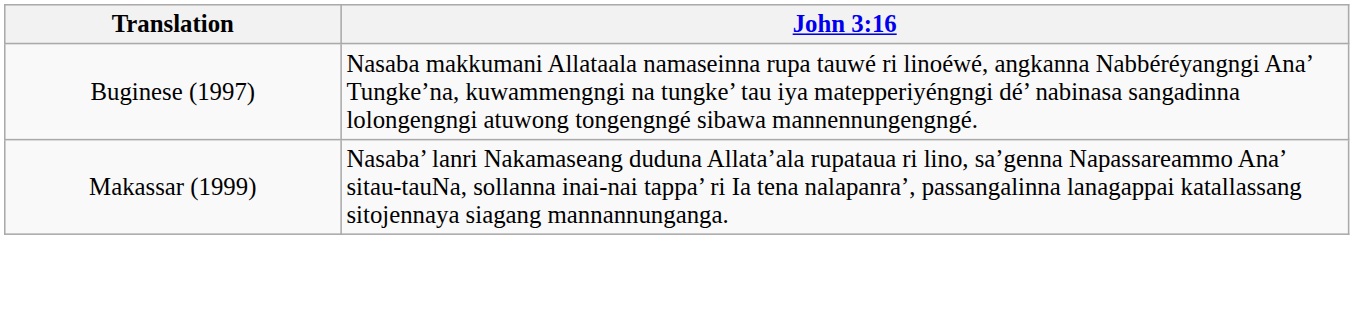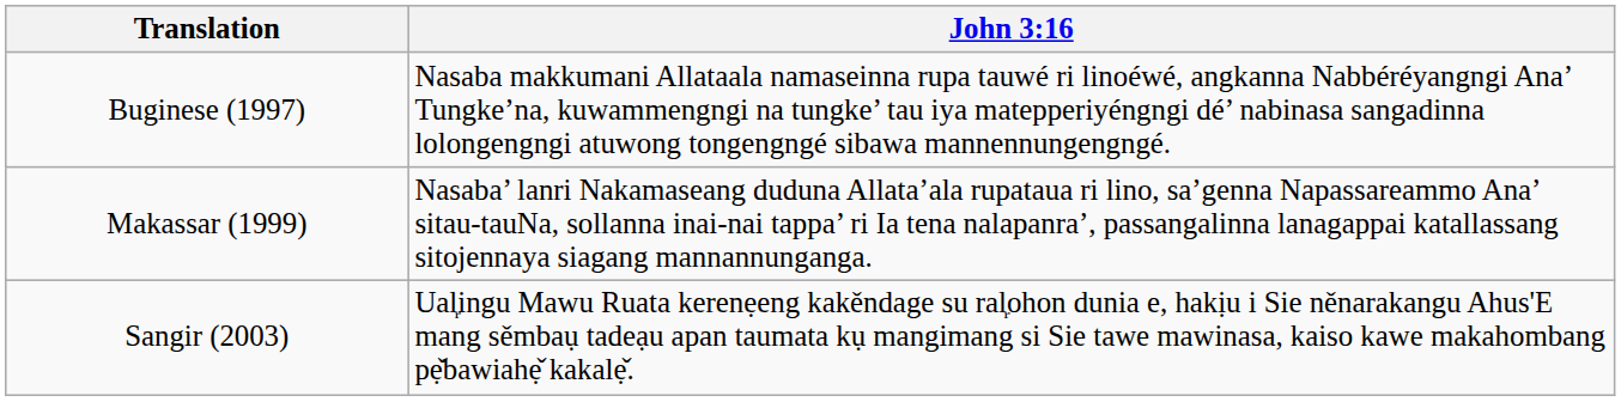+ row: Sangir (2003) | Ual᷊ingu Mawu Ruata kerenẹeng kakěndage su ral᷊ohon dunia e, hakịu i Sie něnarakangu Ahus'E mang sěmbaụ tadeạu apan taumata kụ mangimang si Sie tawe mawinasa, kaiso kawe makahombang pẹ̌bawiahẹ̌ kakalẹ̌.
